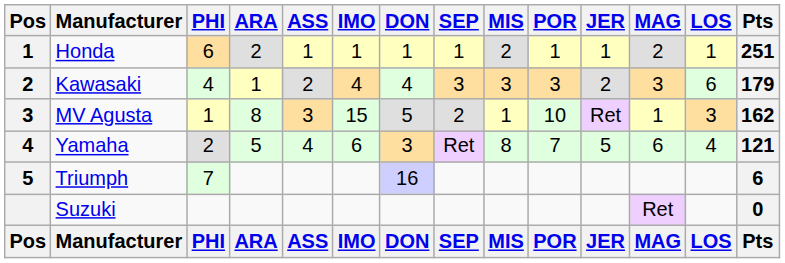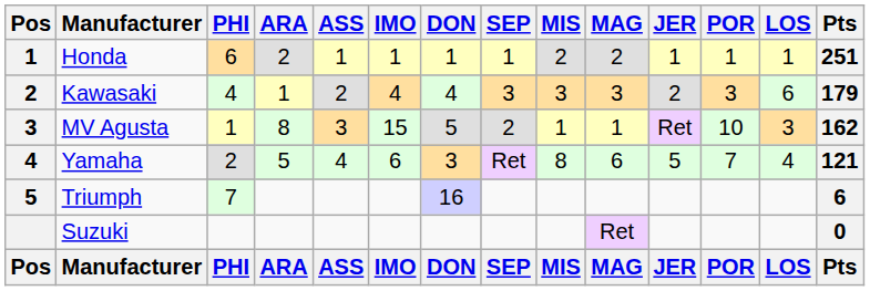columns swapped: POR <-> MAG
